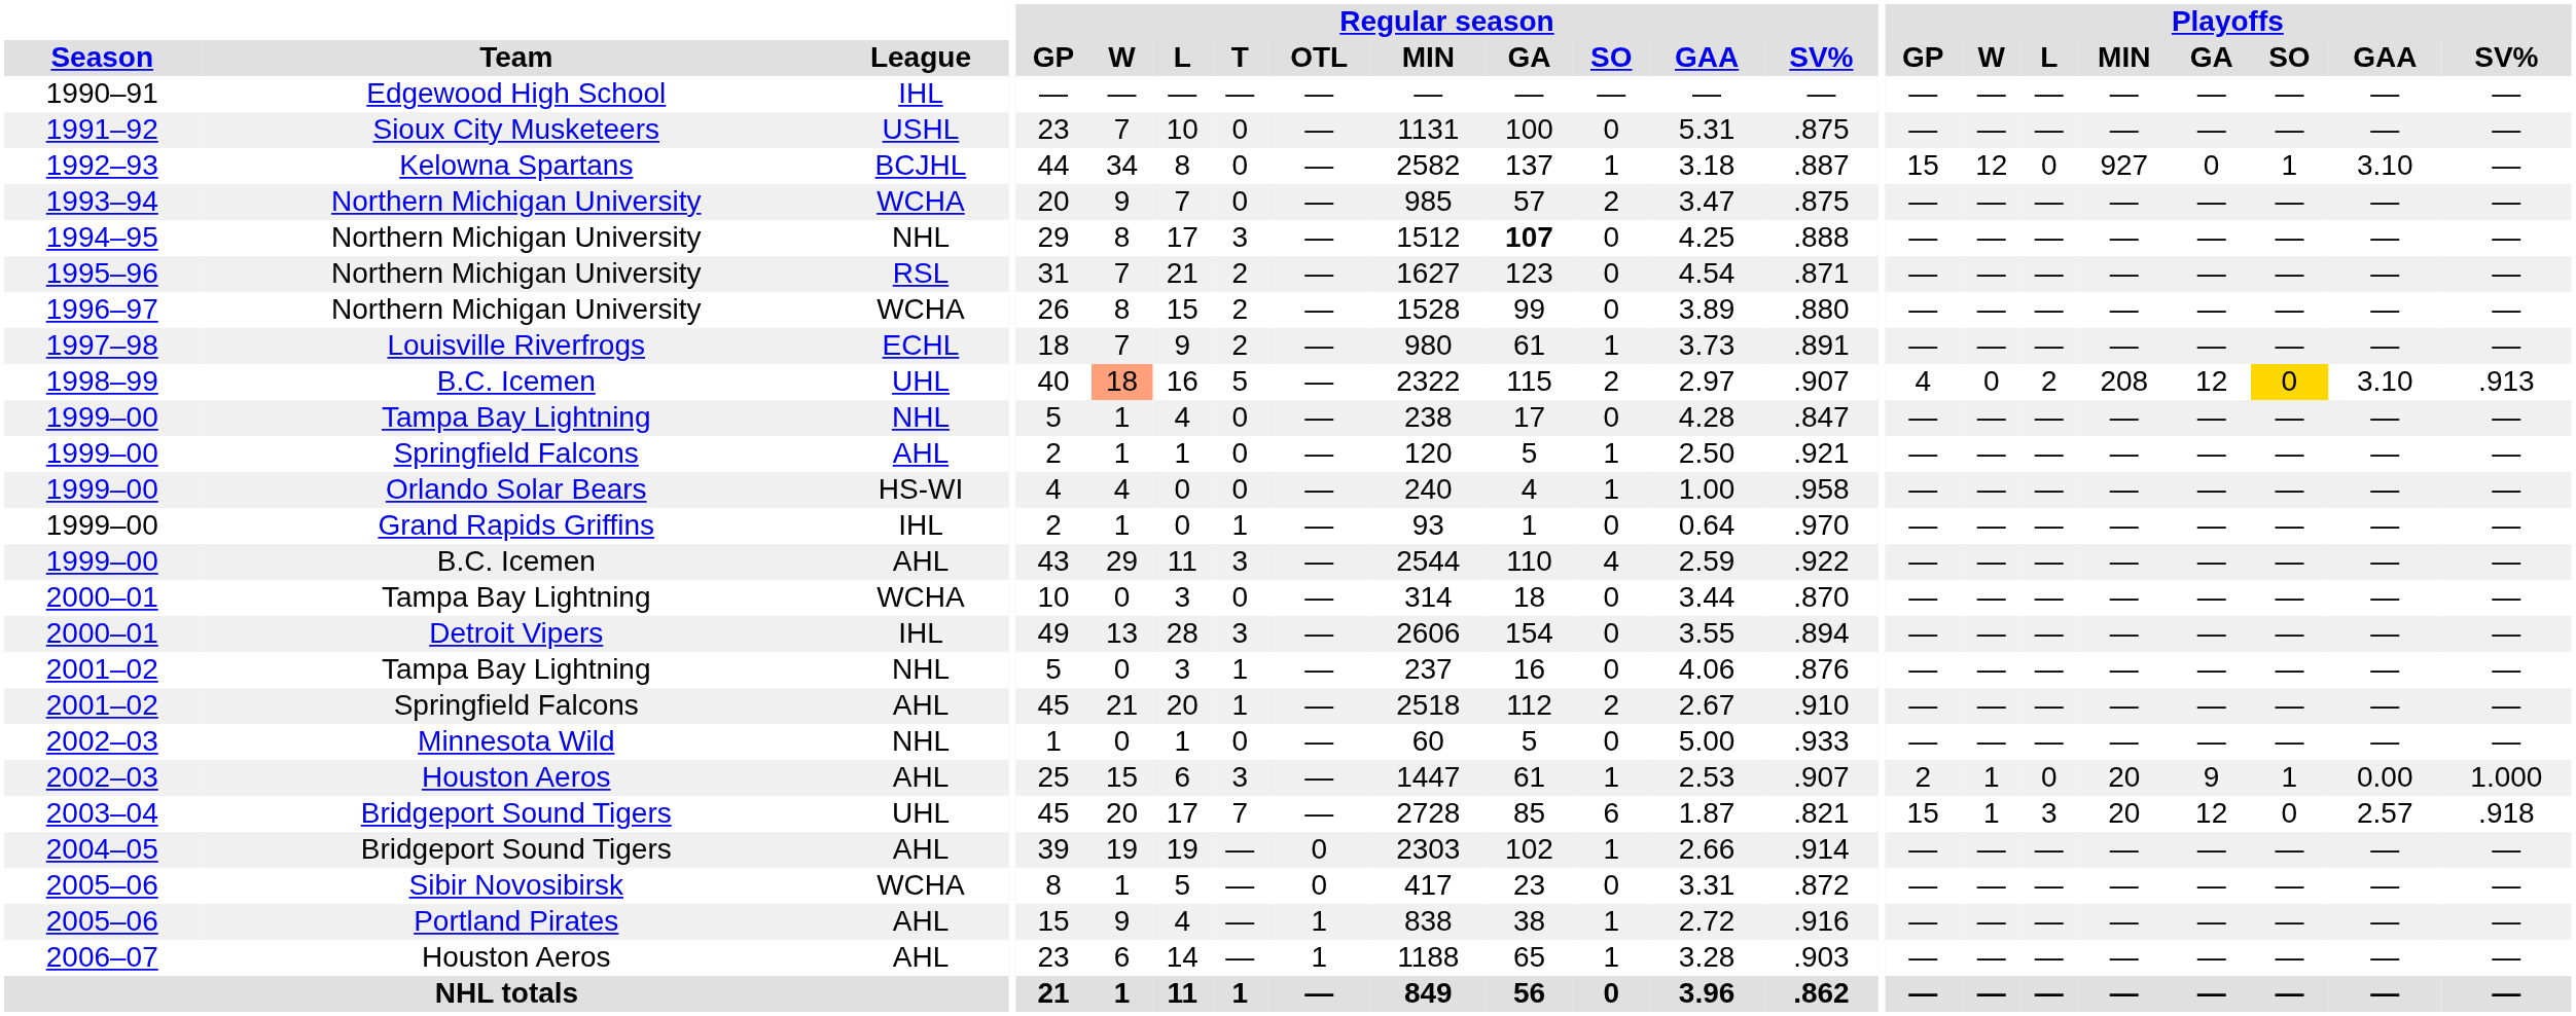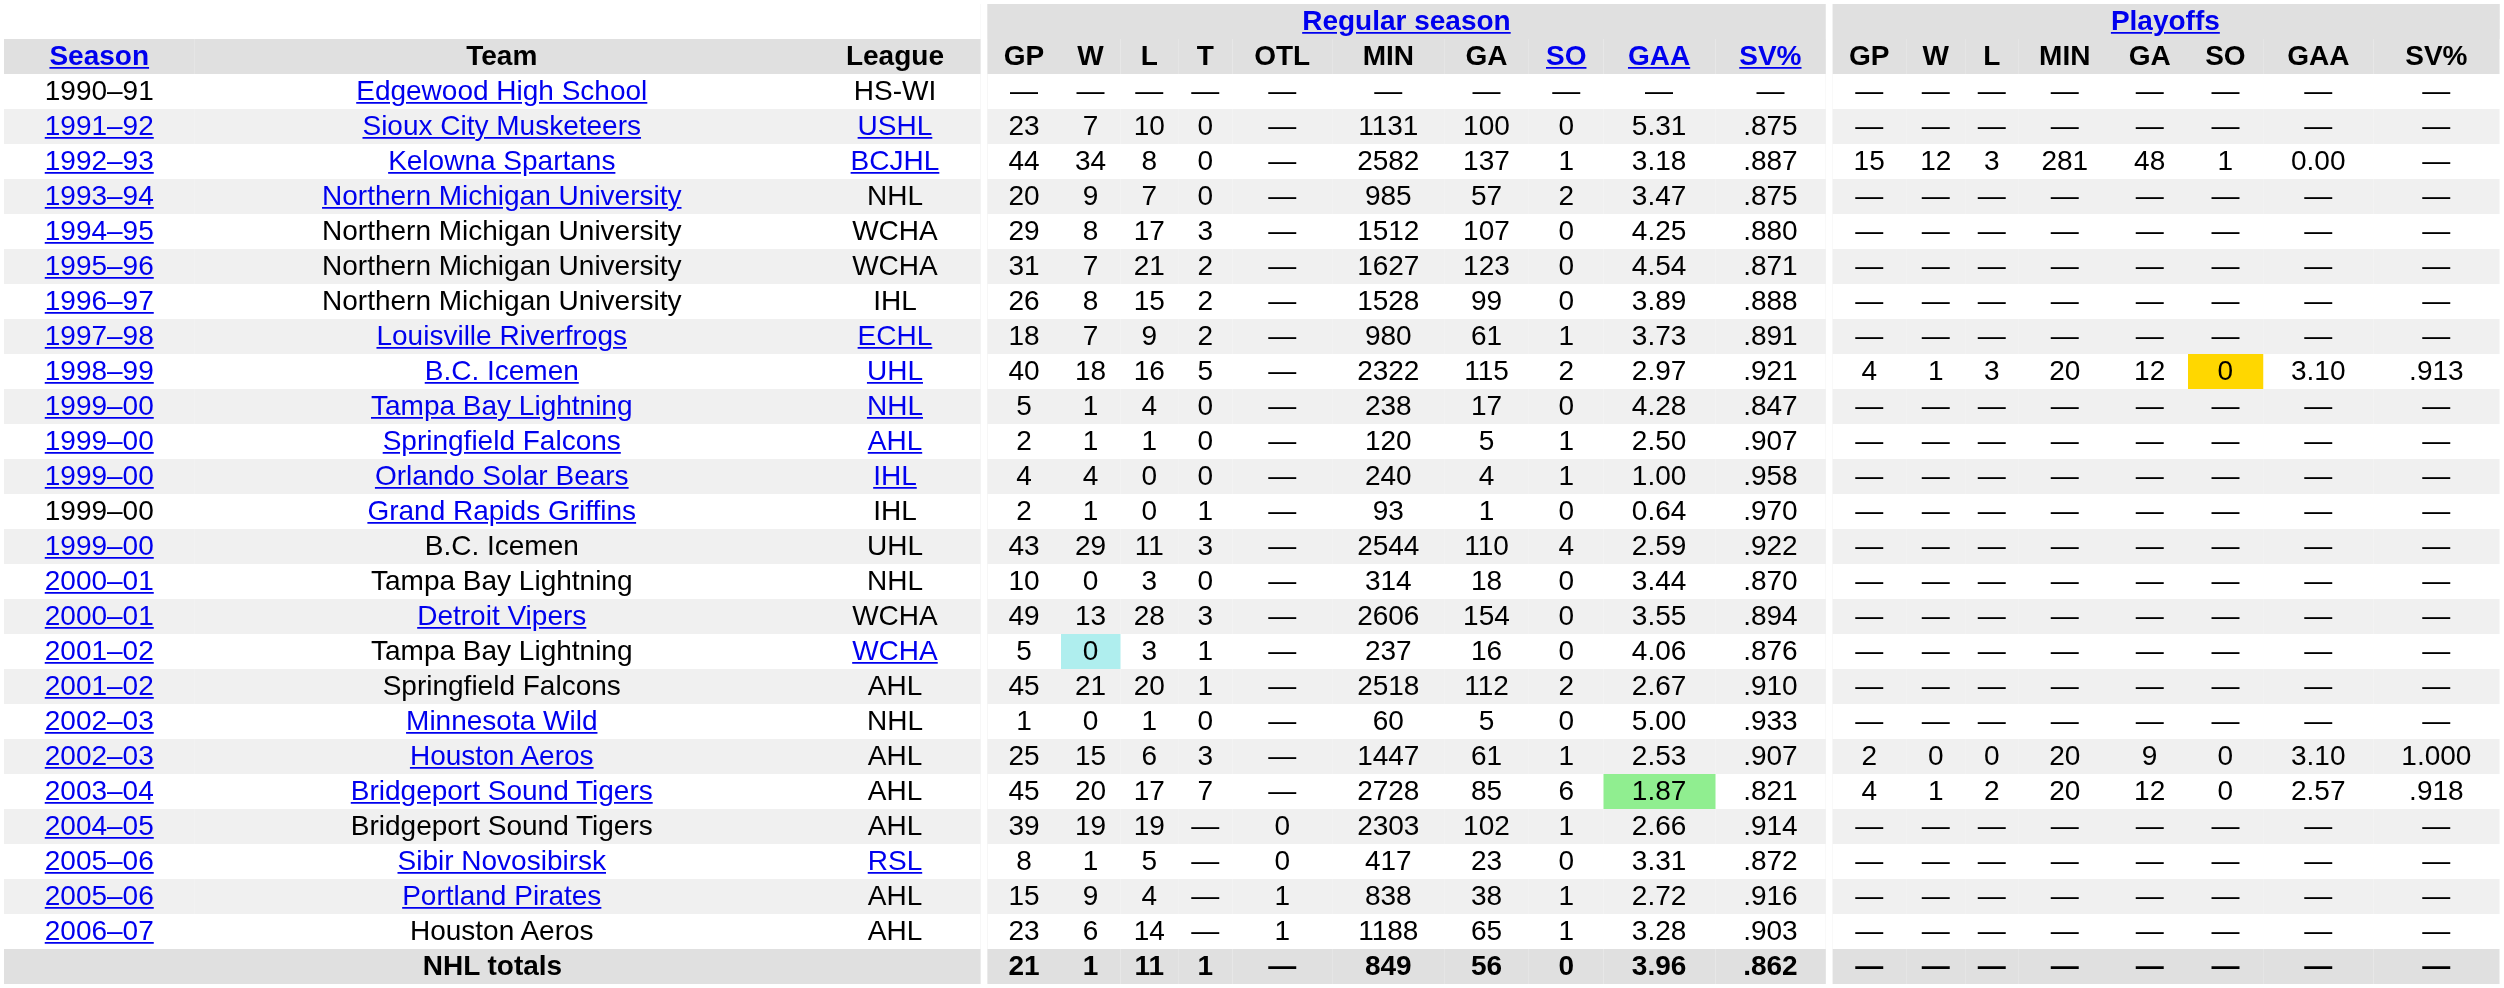1990–91 | League: IHL -> HS-WI
1992–93 | Playoffs / L: 0 -> 3
1992–93 | Playoffs / MIN: 927 -> 281
1992–93 | Playoffs / GA: 0 -> 48
1992–93 | Playoffs / GAA: 3.10 -> 0.00
1993–94 | League: WCHA -> NHL
1994–95 | League: NHL -> WCHA
1994–95 | Regular season / GA: bold -> normal
1994–95 | Regular season / SV%: .888 -> .880
1995–96 | League: RSL -> WCHA
1996–97 | League: WCHA -> IHL
1996–97 | Regular season / SV%: .880 -> .888
1998–99 | Regular season / W: lightsalmon background -> no background
1998–99 | Regular season / SV%: .907 -> .921
1998–99 | Playoffs / W: 0 -> 1
1998–99 | Playoffs / L: 2 -> 3
1998–99 | Playoffs / MIN: 208 -> 20
1999–00 / Springfield Falcons | Regular season / SV%: .921 -> .907
1999–00 / Orlando Solar Bears | League: HS-WI -> IHL
1999–00 / B.C. Icemen | League: AHL -> UHL
2000–01 / Tampa Bay Lightning | League: WCHA -> NHL
2000–01 / Detroit Vipers | League: IHL -> WCHA
2001–02 / Tampa Bay Lightning | League: NHL -> WCHA
2001–02 / Tampa Bay Lightning | Regular season / W: no background -> paleturquoise background
2002–03 / Houston Aeros | Playoffs / W: 1 -> 0
2002–03 / Houston Aeros | Playoffs / SO: 1 -> 0
2002–03 / Houston Aeros | Playoffs / GAA: 0.00 -> 3.10
2003–04 | League: UHL -> AHL
2003–04 | Regular season / GAA: no background -> lightgreen background
2003–04 | Playoffs / GP: 15 -> 4
2003–04 | Playoffs / L: 3 -> 2
2005–06 / Sibir Novosibirsk | League: WCHA -> RSL
